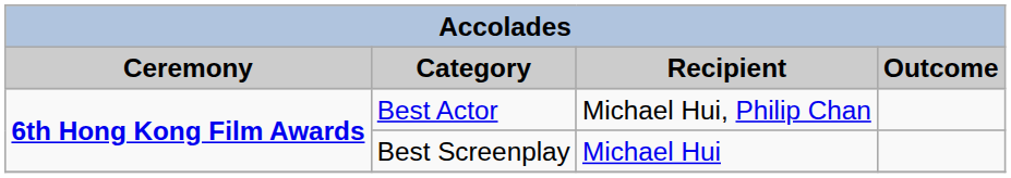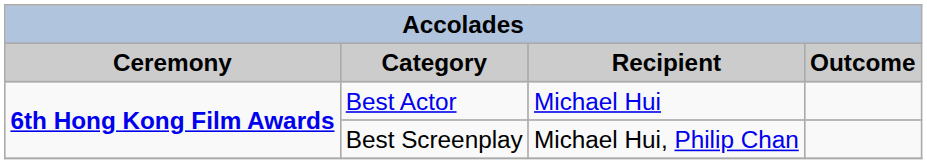Best Actor | Recipient: Michael Hui, Philip Chan -> Michael Hui
Best Screenplay | Recipient: Michael Hui -> Michael Hui, Philip Chan
